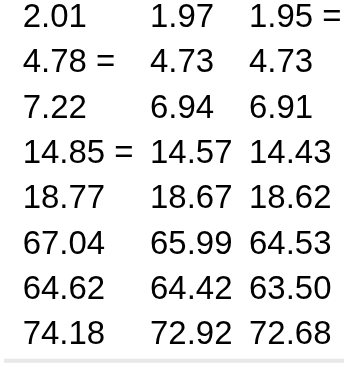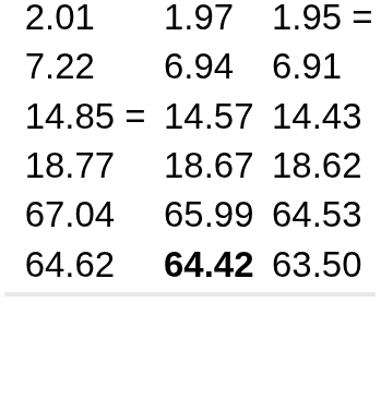- row: 4.78 = | 4.73 | 4.73
64.62 | column 5: normal -> bold
- row: 74.18 | 72.92 | 72.68
